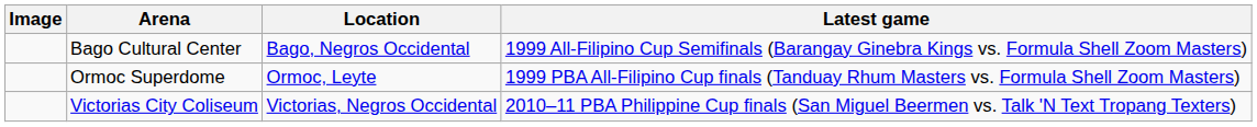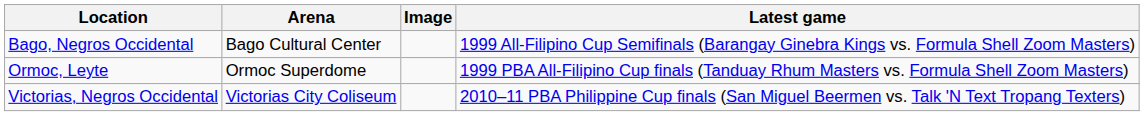columns swapped: Image <-> Location
